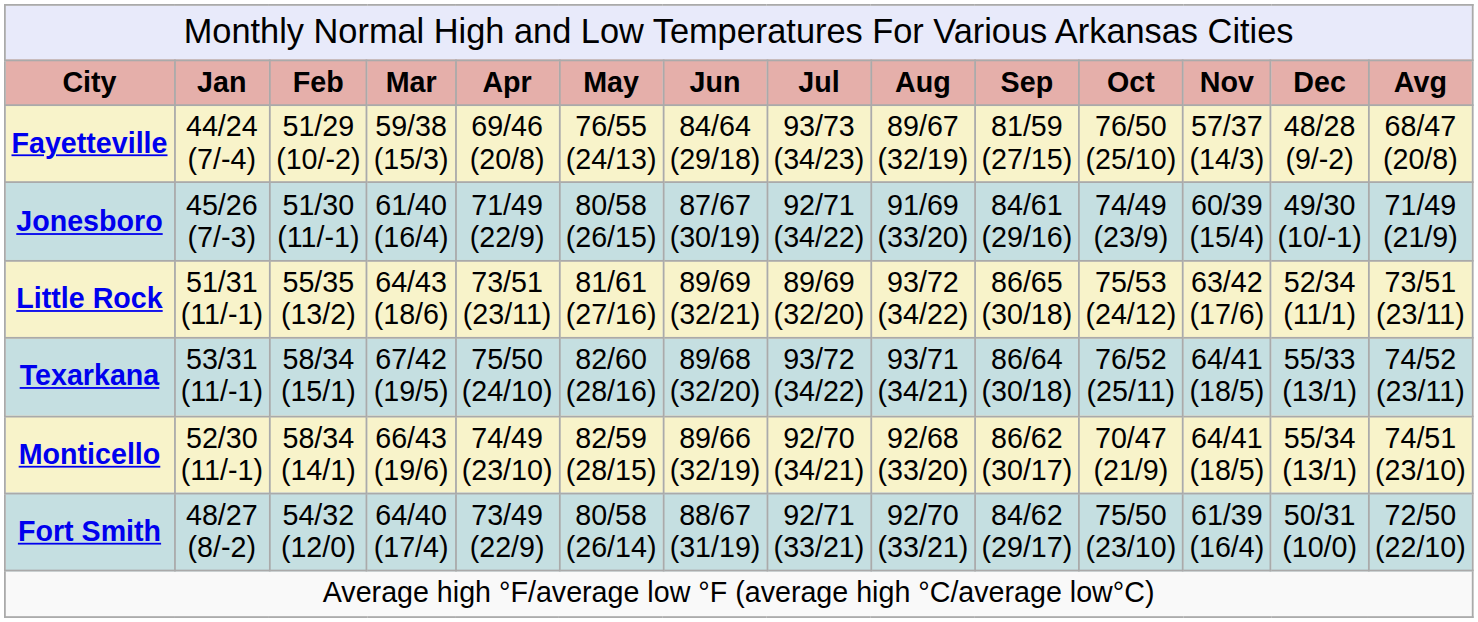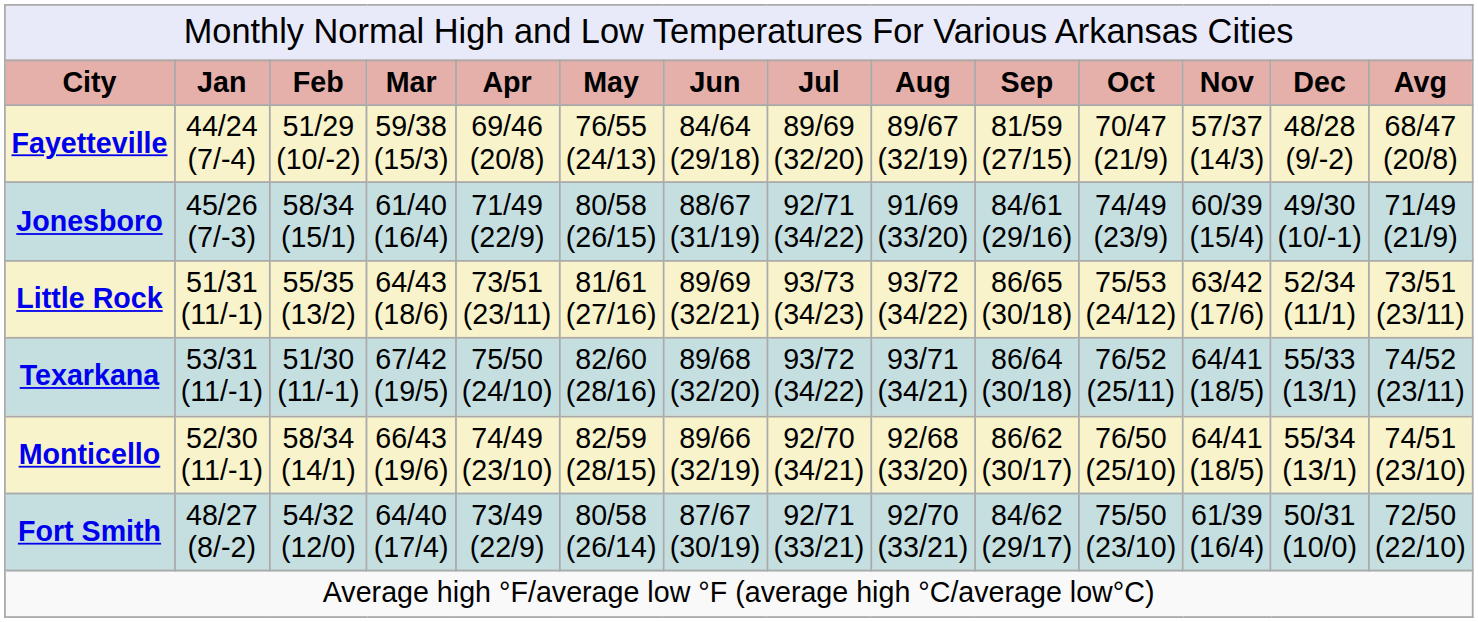Fayetteville | column 8: 93/73 (34/23) -> 89/69 (32/20)
Fayetteville | column 11: 76/50 (25/10) -> 70/47 (21/9)
Jonesboro | column 3: 51/30 (11/-1) -> 58/34 (15/1)
Jonesboro | column 7: 87/67 (30/19) -> 88/67 (31/19)
Little Rock | column 8: 89/69 (32/20) -> 93/73 (34/23)
Texarkana | column 3: 58/34 (15/1) -> 51/30 (11/-1)
Monticello | column 11: 70/47 (21/9) -> 76/50 (25/10)
Fort Smith | column 7: 88/67 (31/19) -> 87/67 (30/19)
